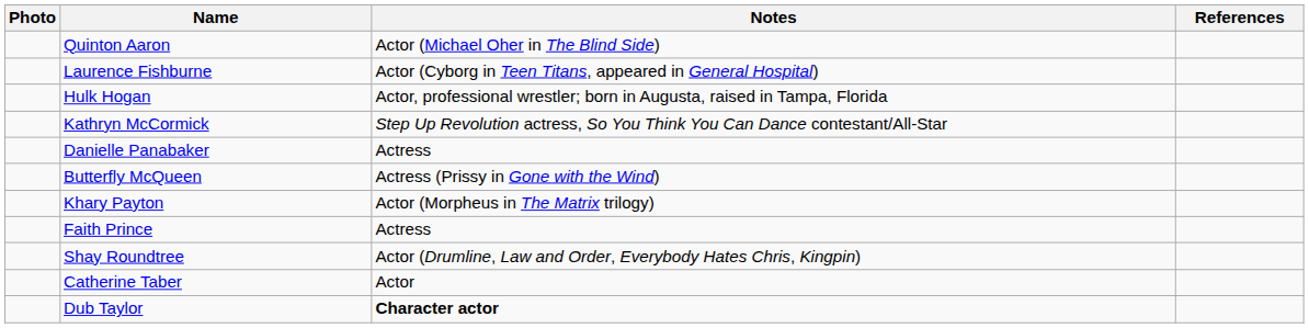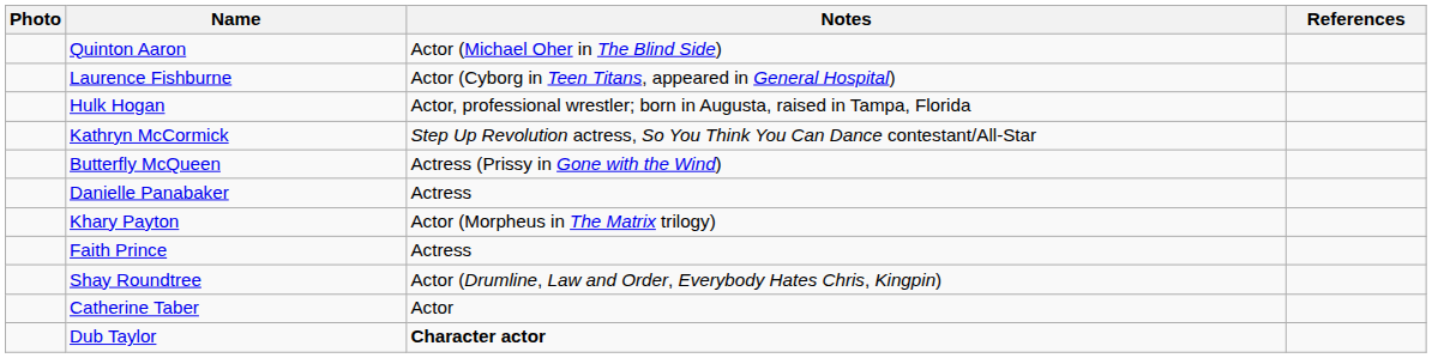rows swapped: Butterfly McQueen <-> Danielle Panabaker
